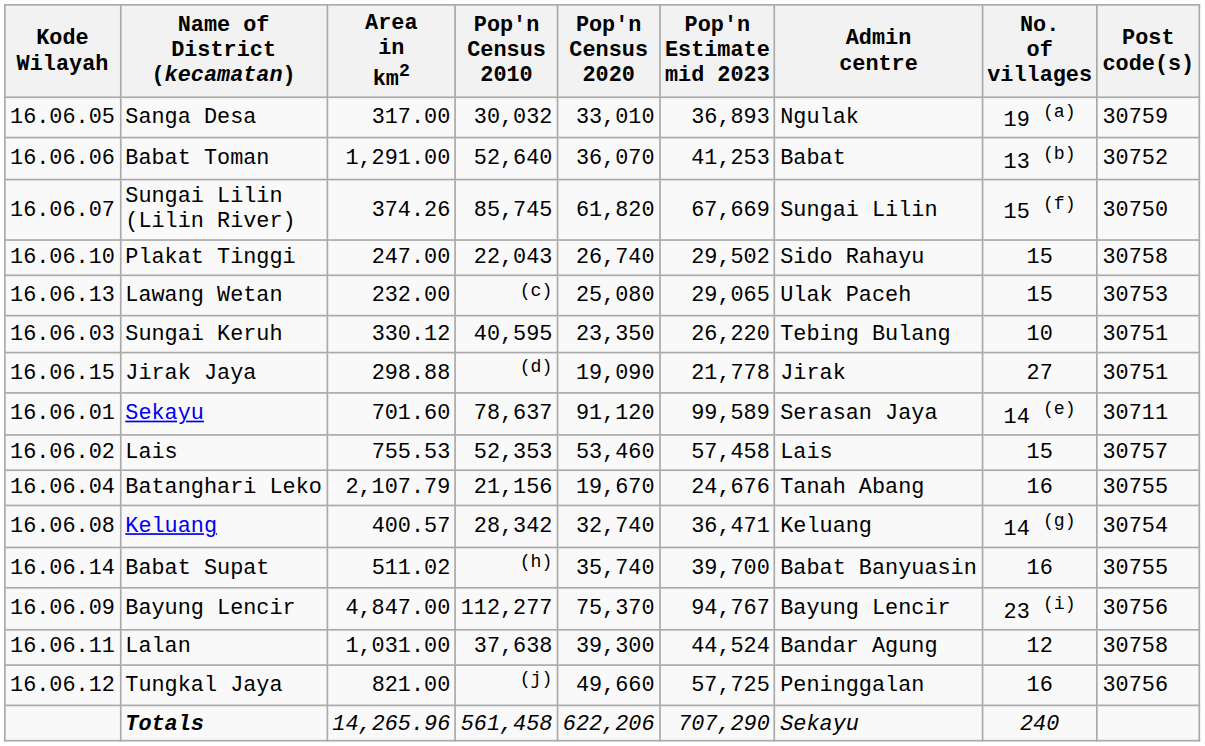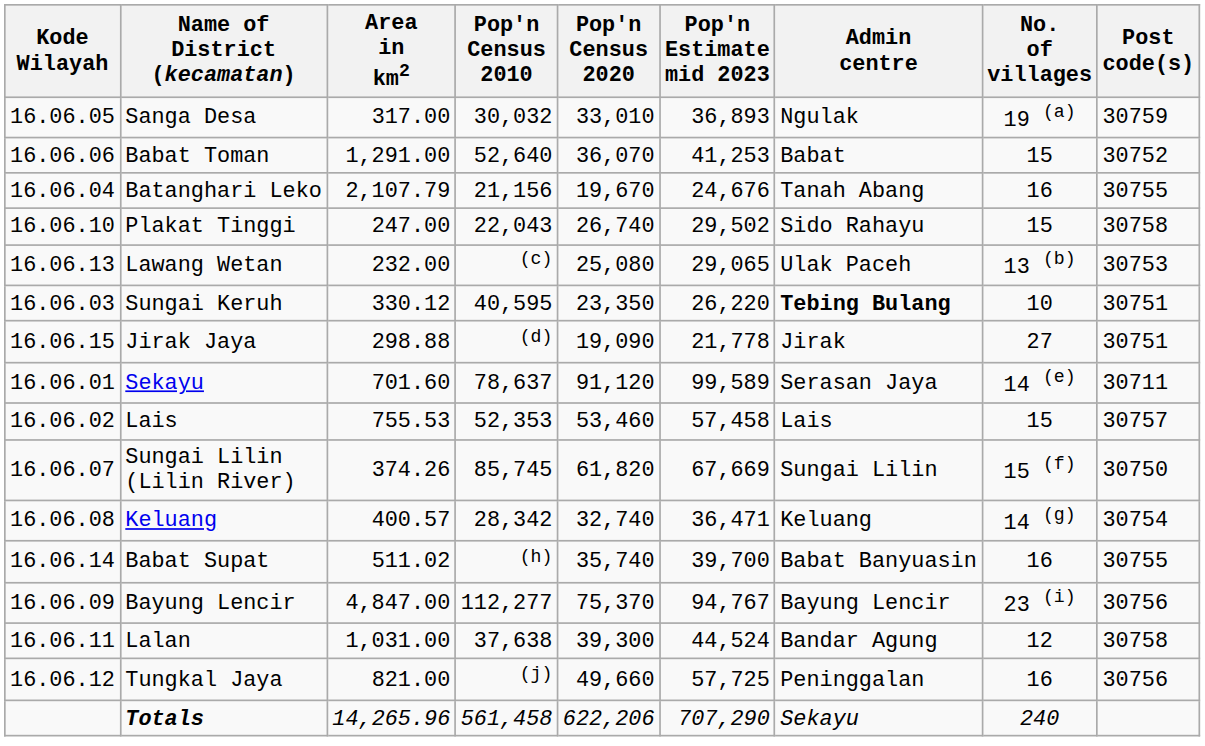Babat Toman | No. of villages: 13 (b) -> 15
rows swapped: Batanghari Leko <-> Sungai Lilin (Lilin River)
Lawang Wetan | No. of villages: 15 -> 13 (b)
Sungai Keruh | Admin centre: normal -> bold
